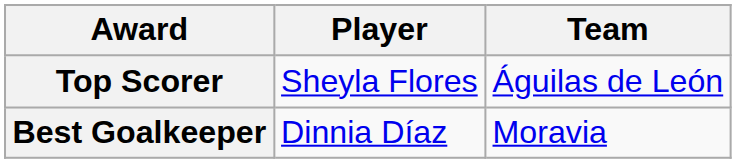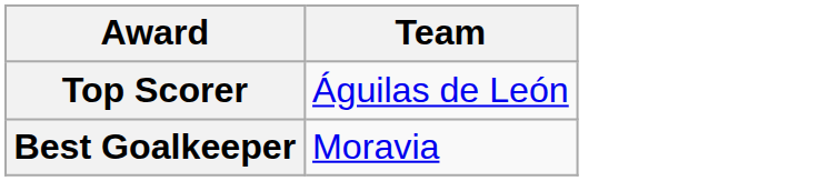- column: Player | Sheyla Flores | Dinnia Díaz
